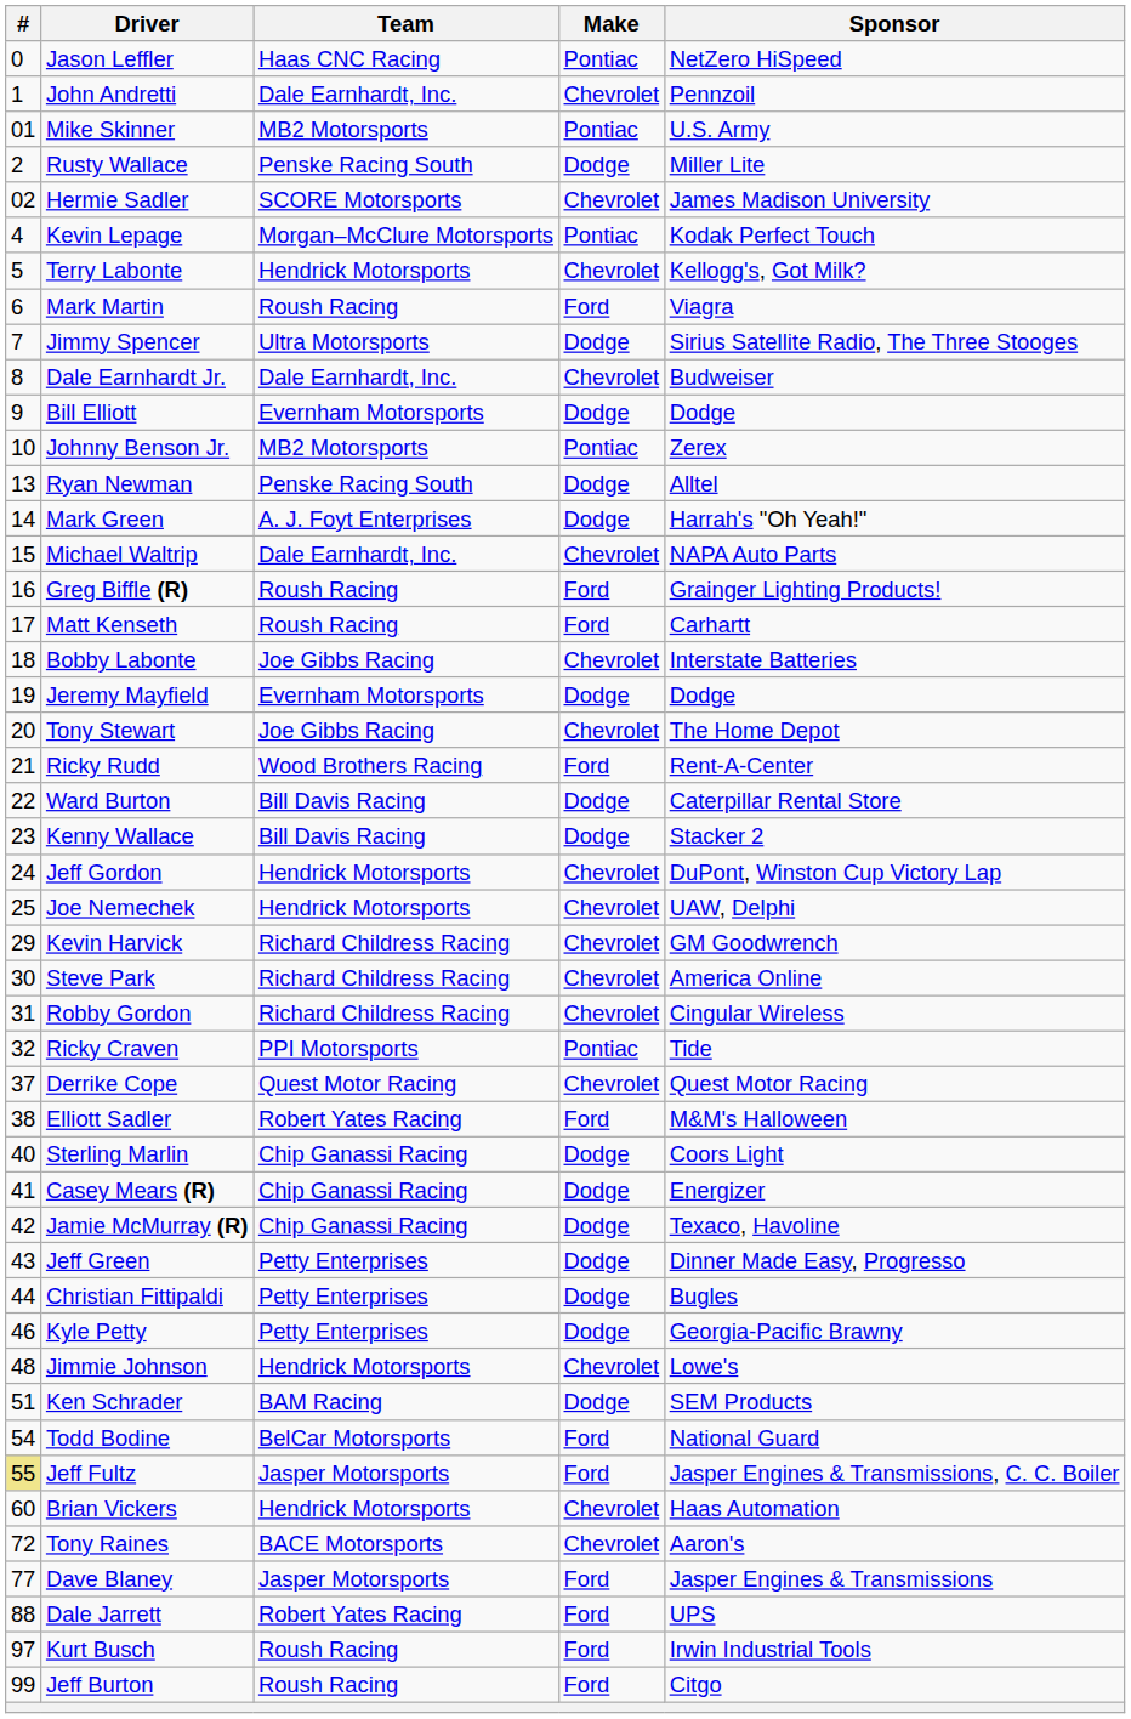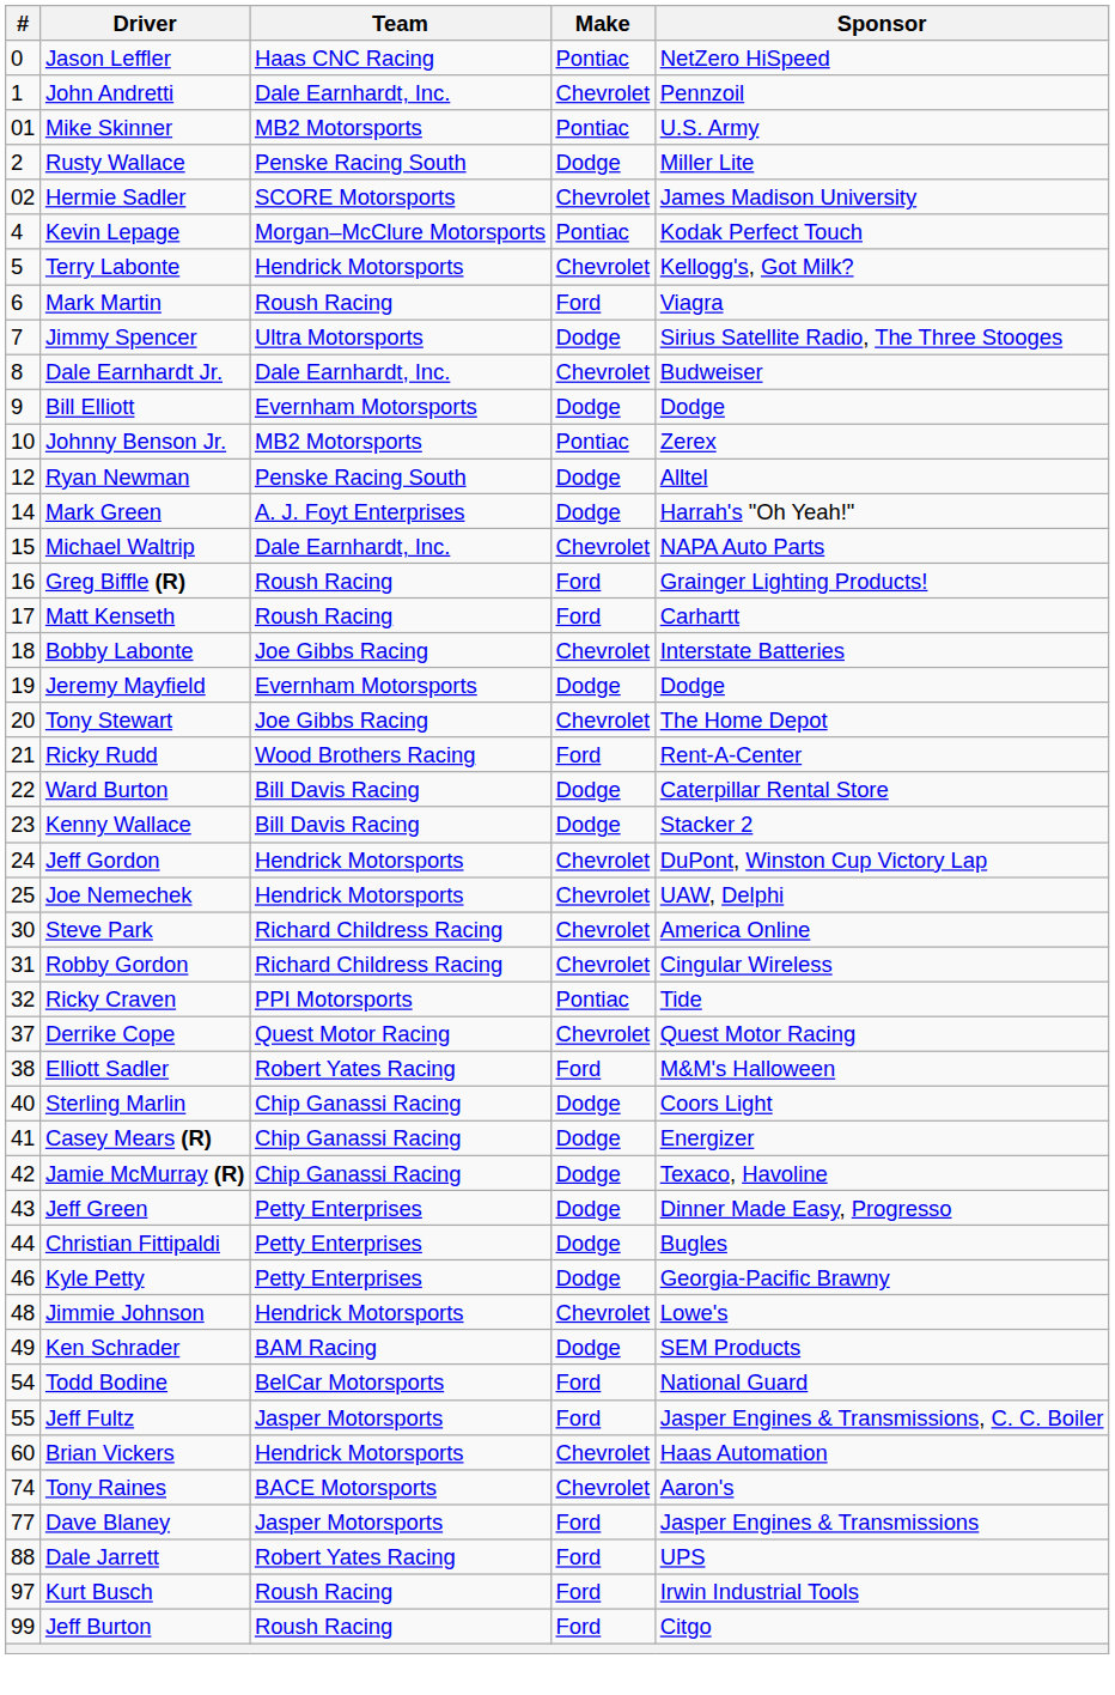Ryan Newman | #: 13 -> 12
- row: 29 | Kevin Harvick | Richard Childress Racing | Chevrolet | GM Goodwrench
Ken Schrader | #: 51 -> 49
Jeff Fultz | #: khaki background -> no background
Tony Raines | #: 72 -> 74
